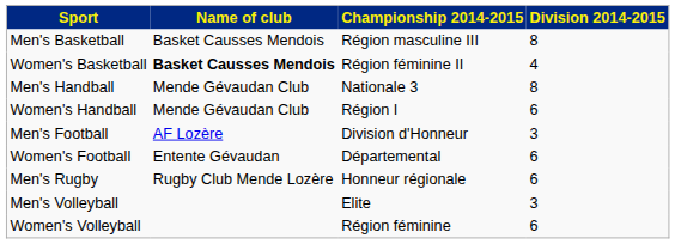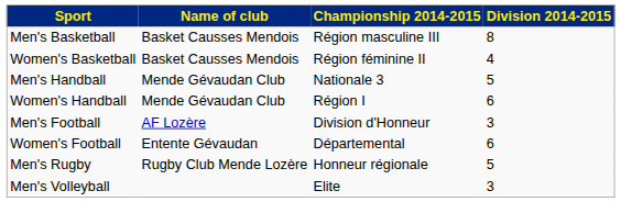Women's Basketball | Name of club: bold -> normal
Men's Handball | Division 2014-2015: 8 -> 5
Men's Rugby | Division 2014-2015: 6 -> 5
- row: Women's Volleyball | Région féminine | 6
